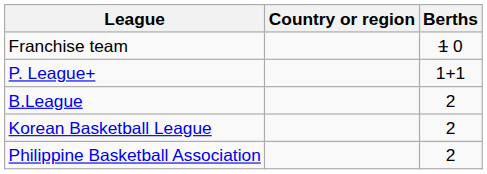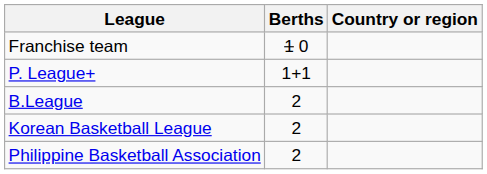columns swapped: Country or region <-> Berths
